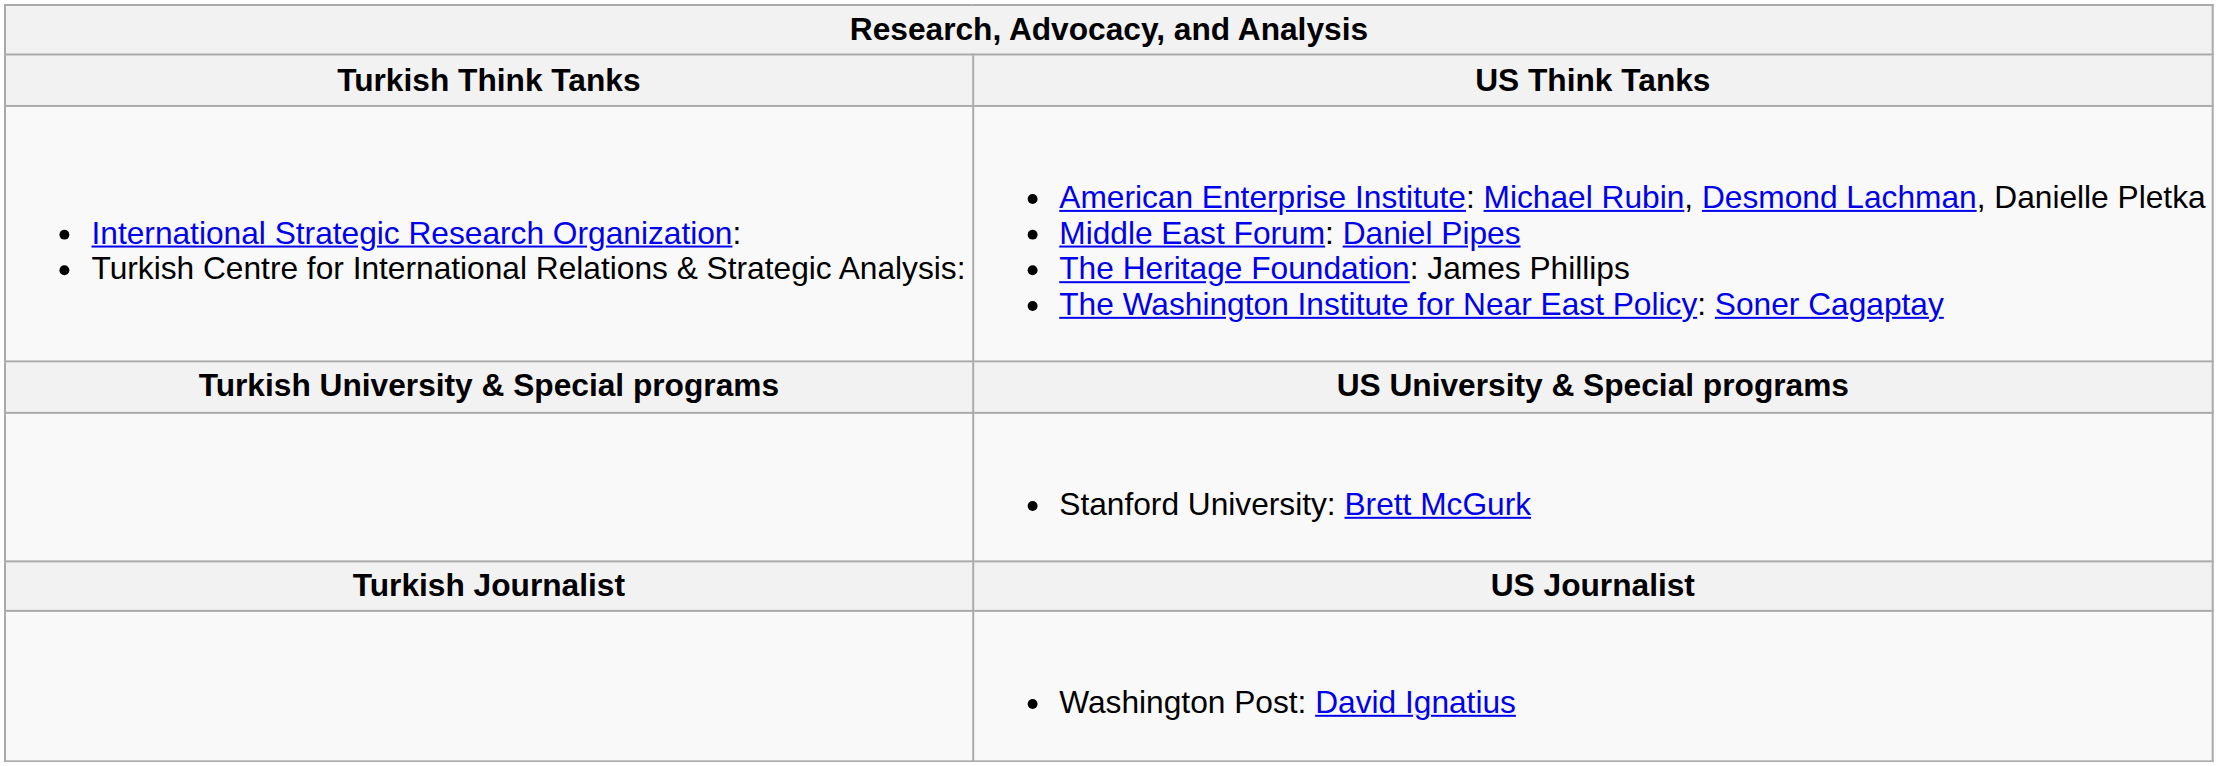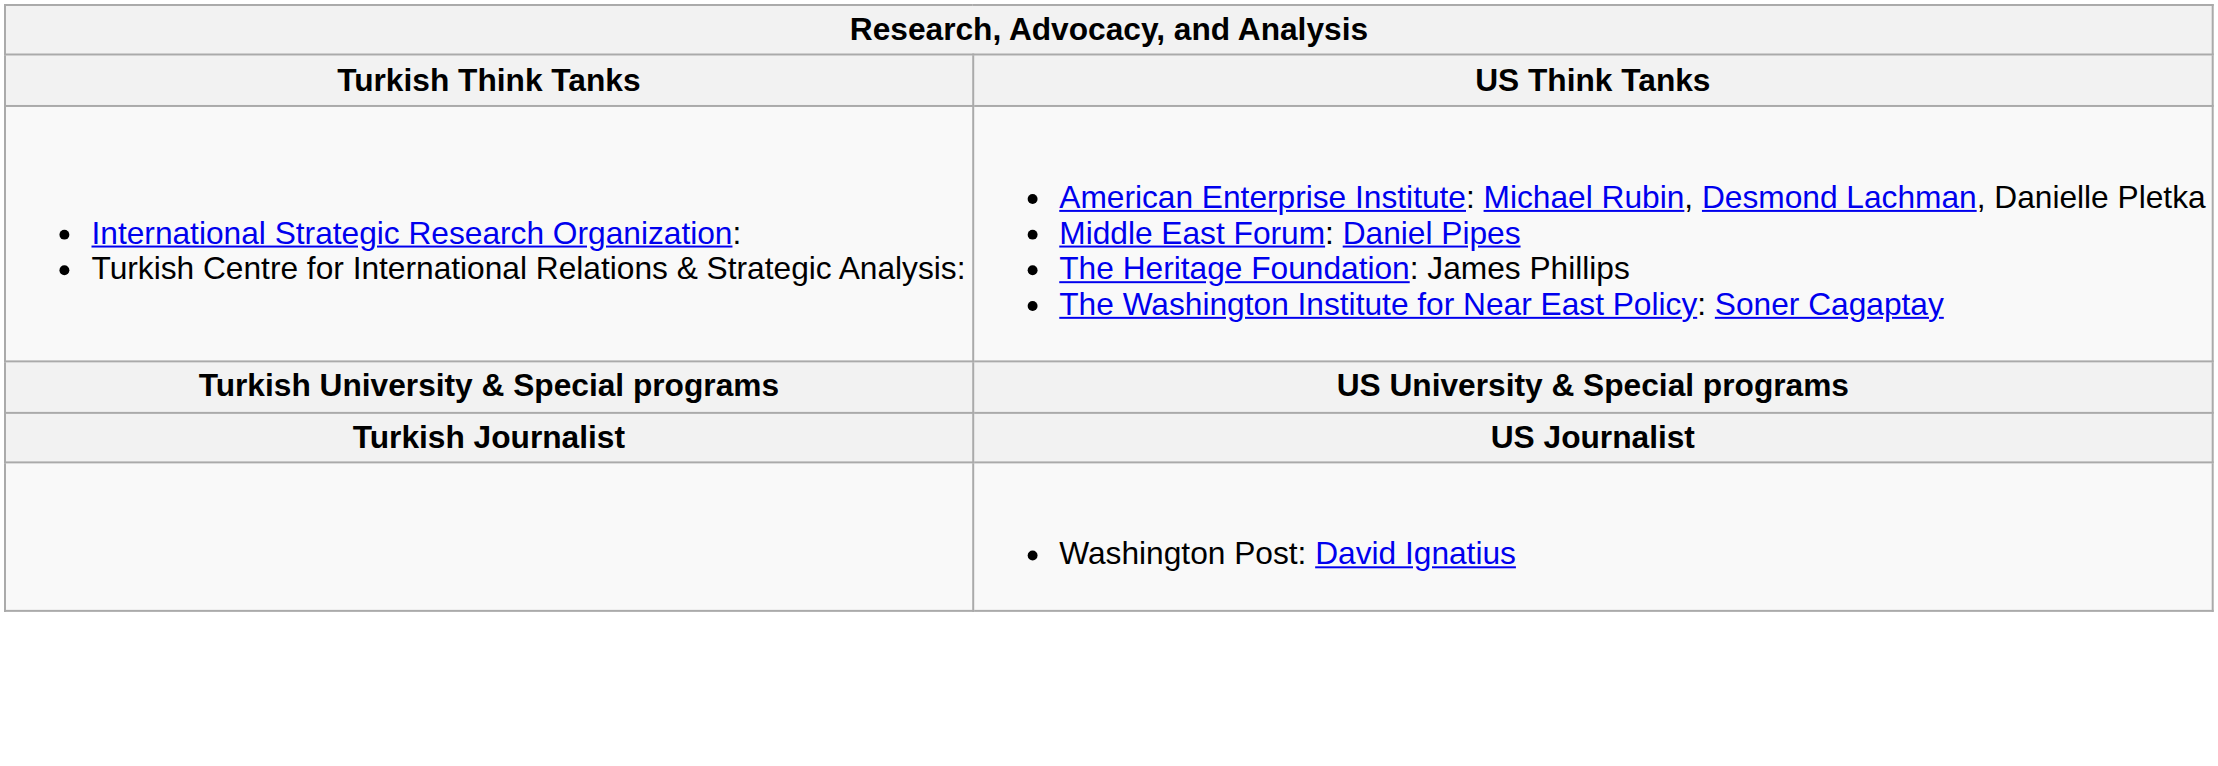- row: Stanford University: Brett McGurk
